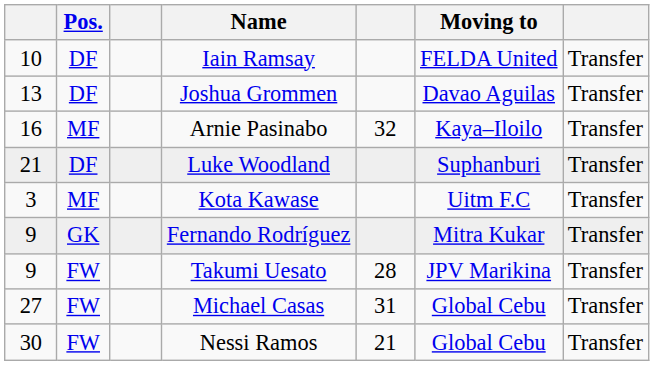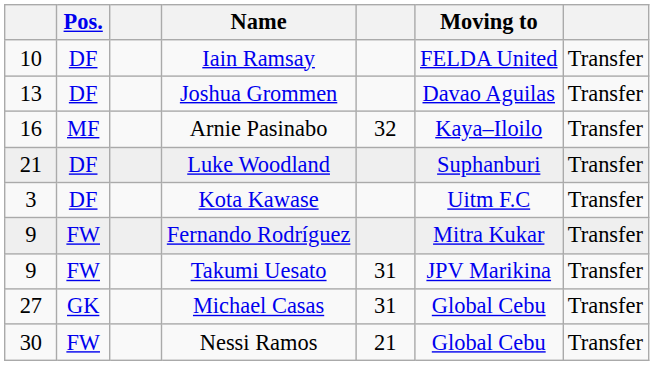Kota Kawase | Pos.: MF -> DF
Fernando Rodríguez | Pos.: GK -> FW
Takumi Uesato | column 5: 28 -> 31
Michael Casas | Pos.: FW -> GK
